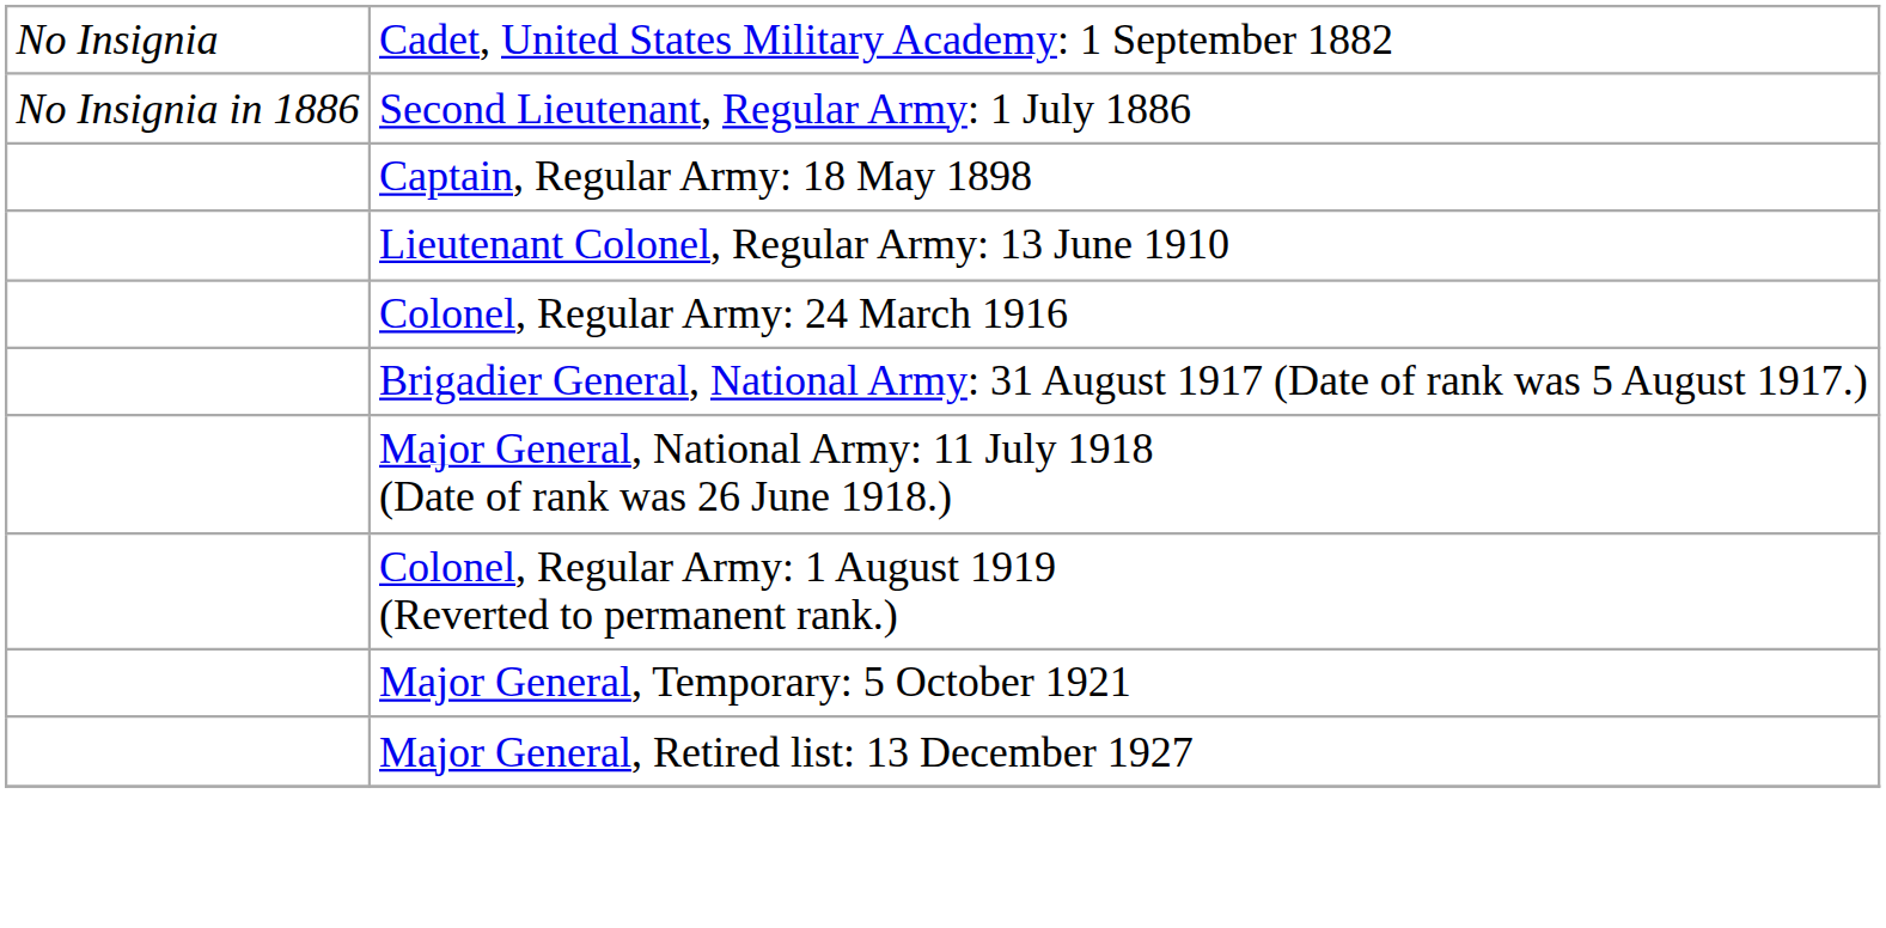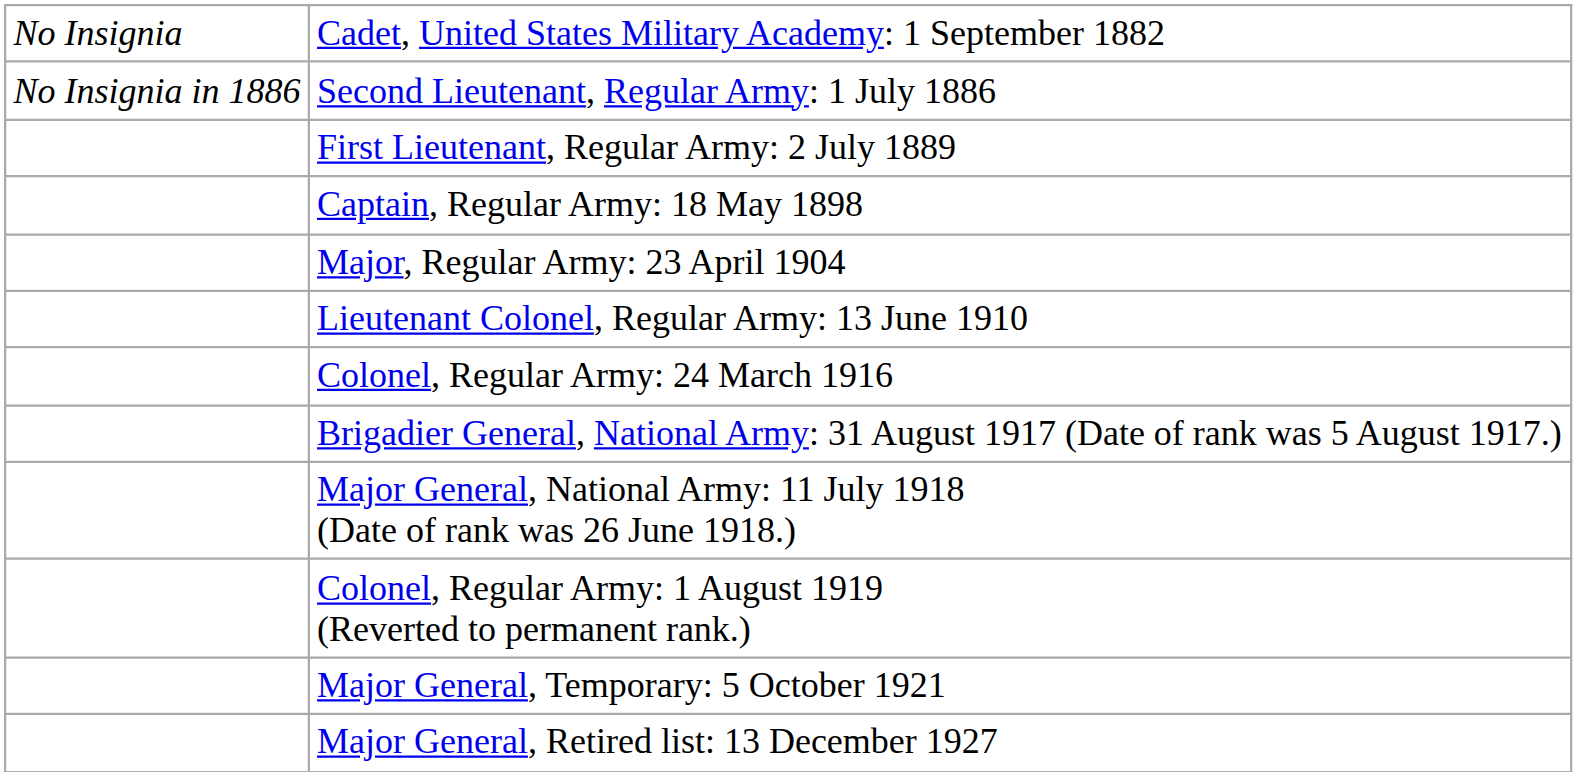+ row: First Lieutenant, Regular Army: 2 July 1889
+ row: Major, Regular Army: 23 April 1904
